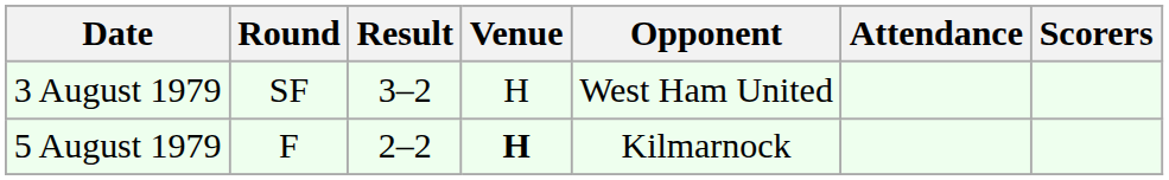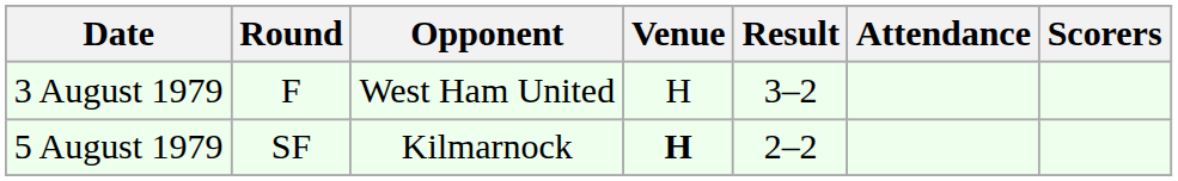columns swapped: Opponent <-> Result
3 August 1979 | Round: SF -> F
5 August 1979 | Round: F -> SF
